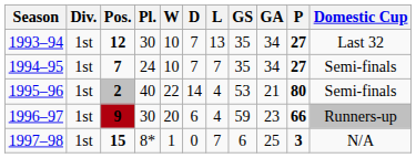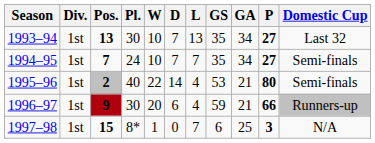1993–94 | Pos.: 12 -> 13
1996–97 | GA: 23 -> 21
